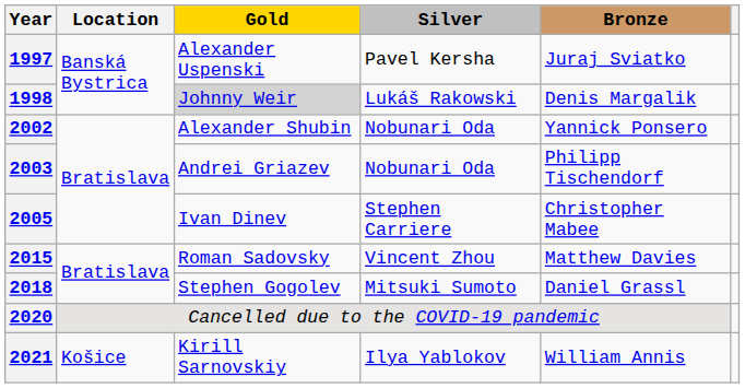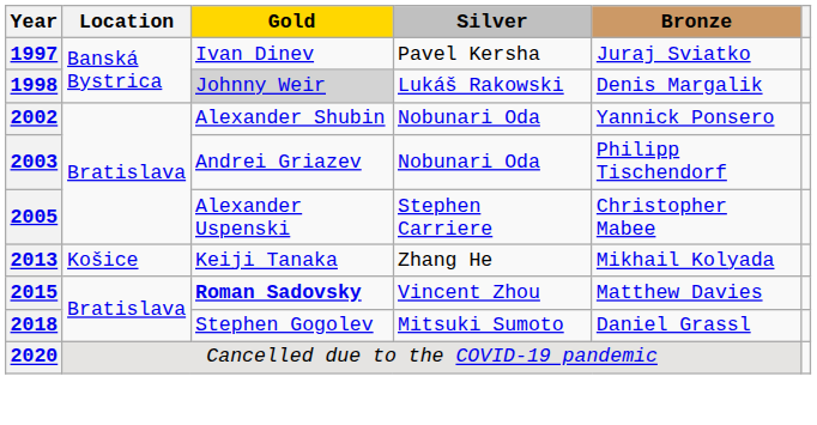1997 | Gold: Alexander Uspenski -> Ivan Dinev
2005 | Gold: Ivan Dinev -> Alexander Uspenski
+ row: 2013 | Košice | Keiji Tanaka | Zhang He | Mikhail Kolyada
2015 | Gold: normal -> bold
- row: 2021 | Košice | Kirill Sarnovskiy | Ilya Yablokov | William Annis
